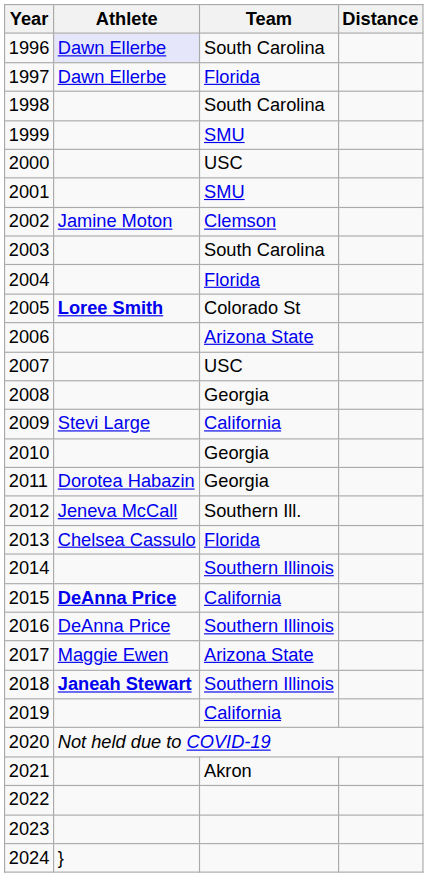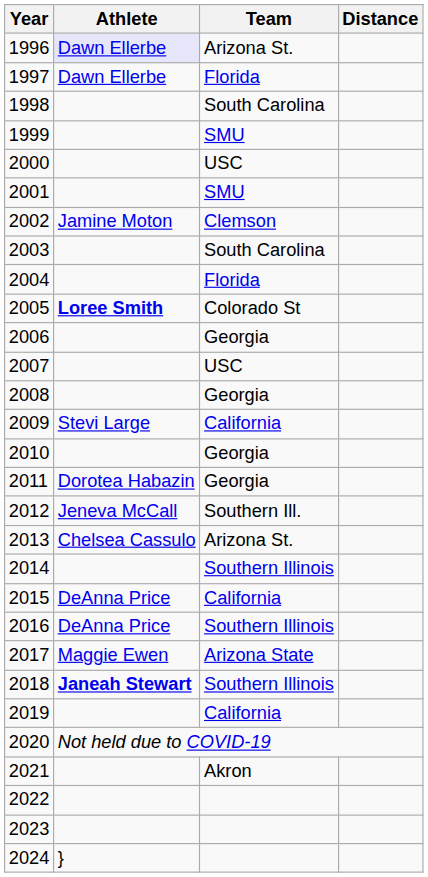1996 | Team: South Carolina -> Arizona St.
2006 | Team: Arizona State -> Georgia
2013 | Team: Florida -> Arizona St.
2015 | Athlete: bold -> normal
